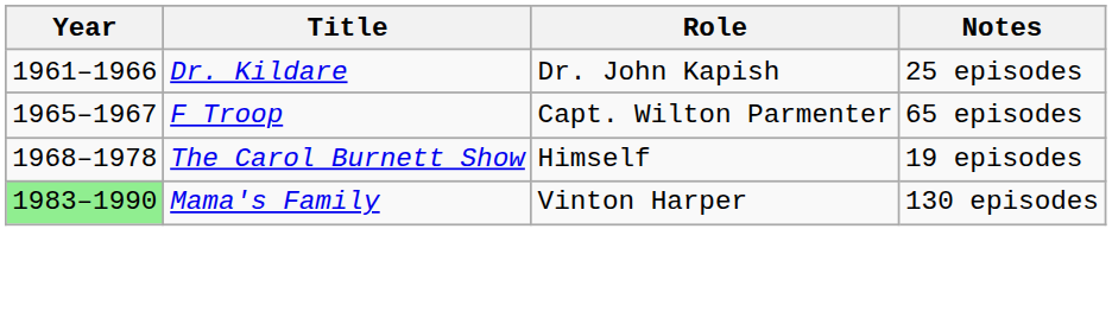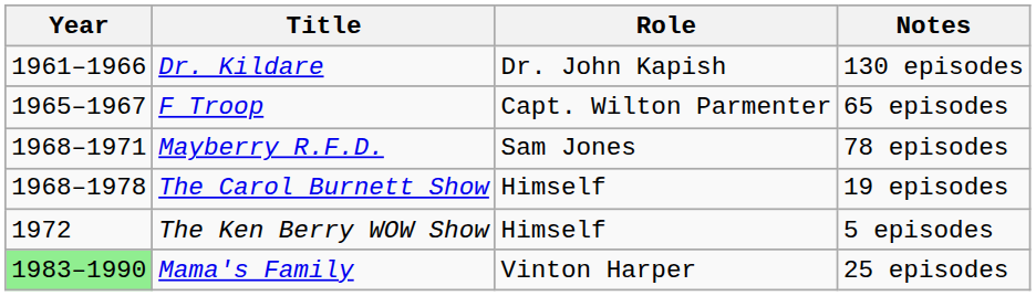Dr. Kildare | Notes: 25 episodes -> 130 episodes
+ row: 1968–1971 | Mayberry R.F.D. | Sam Jones | 78 episodes
+ row: 1972 | The Ken Berry WOW Show | Himself | 5 episodes
Mama's Family | Notes: 130 episodes -> 25 episodes
